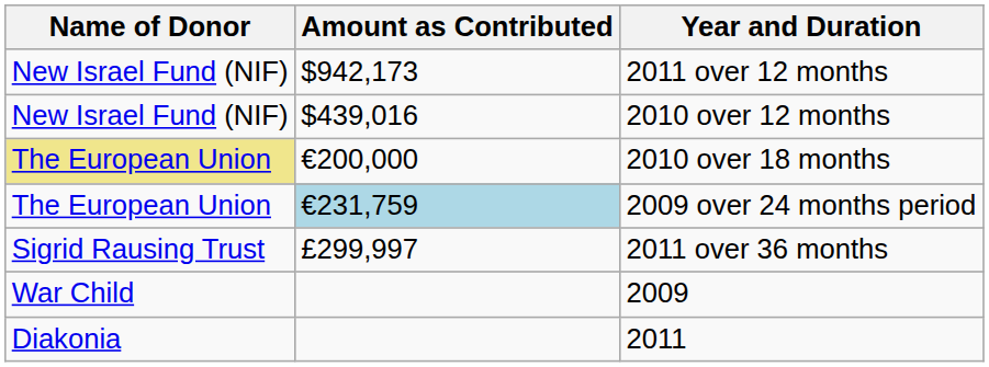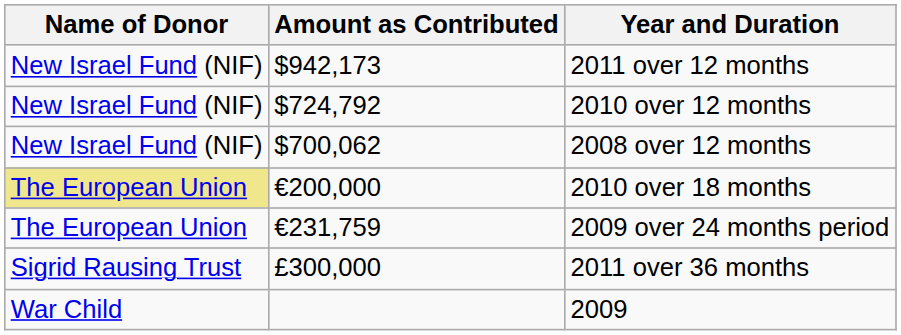2010 over 12 months | Amount as Contributed: $439,016 -> $724,792
+ row: New Israel Fund (NIF) | $700,062 | 2008 over 12 months
2009 over 24 months period | Amount as Contributed: lightblue background -> no background
2011 over 36 months | Amount as Contributed: £299,997 -> £300,000
- row: Diakonia | 2011
